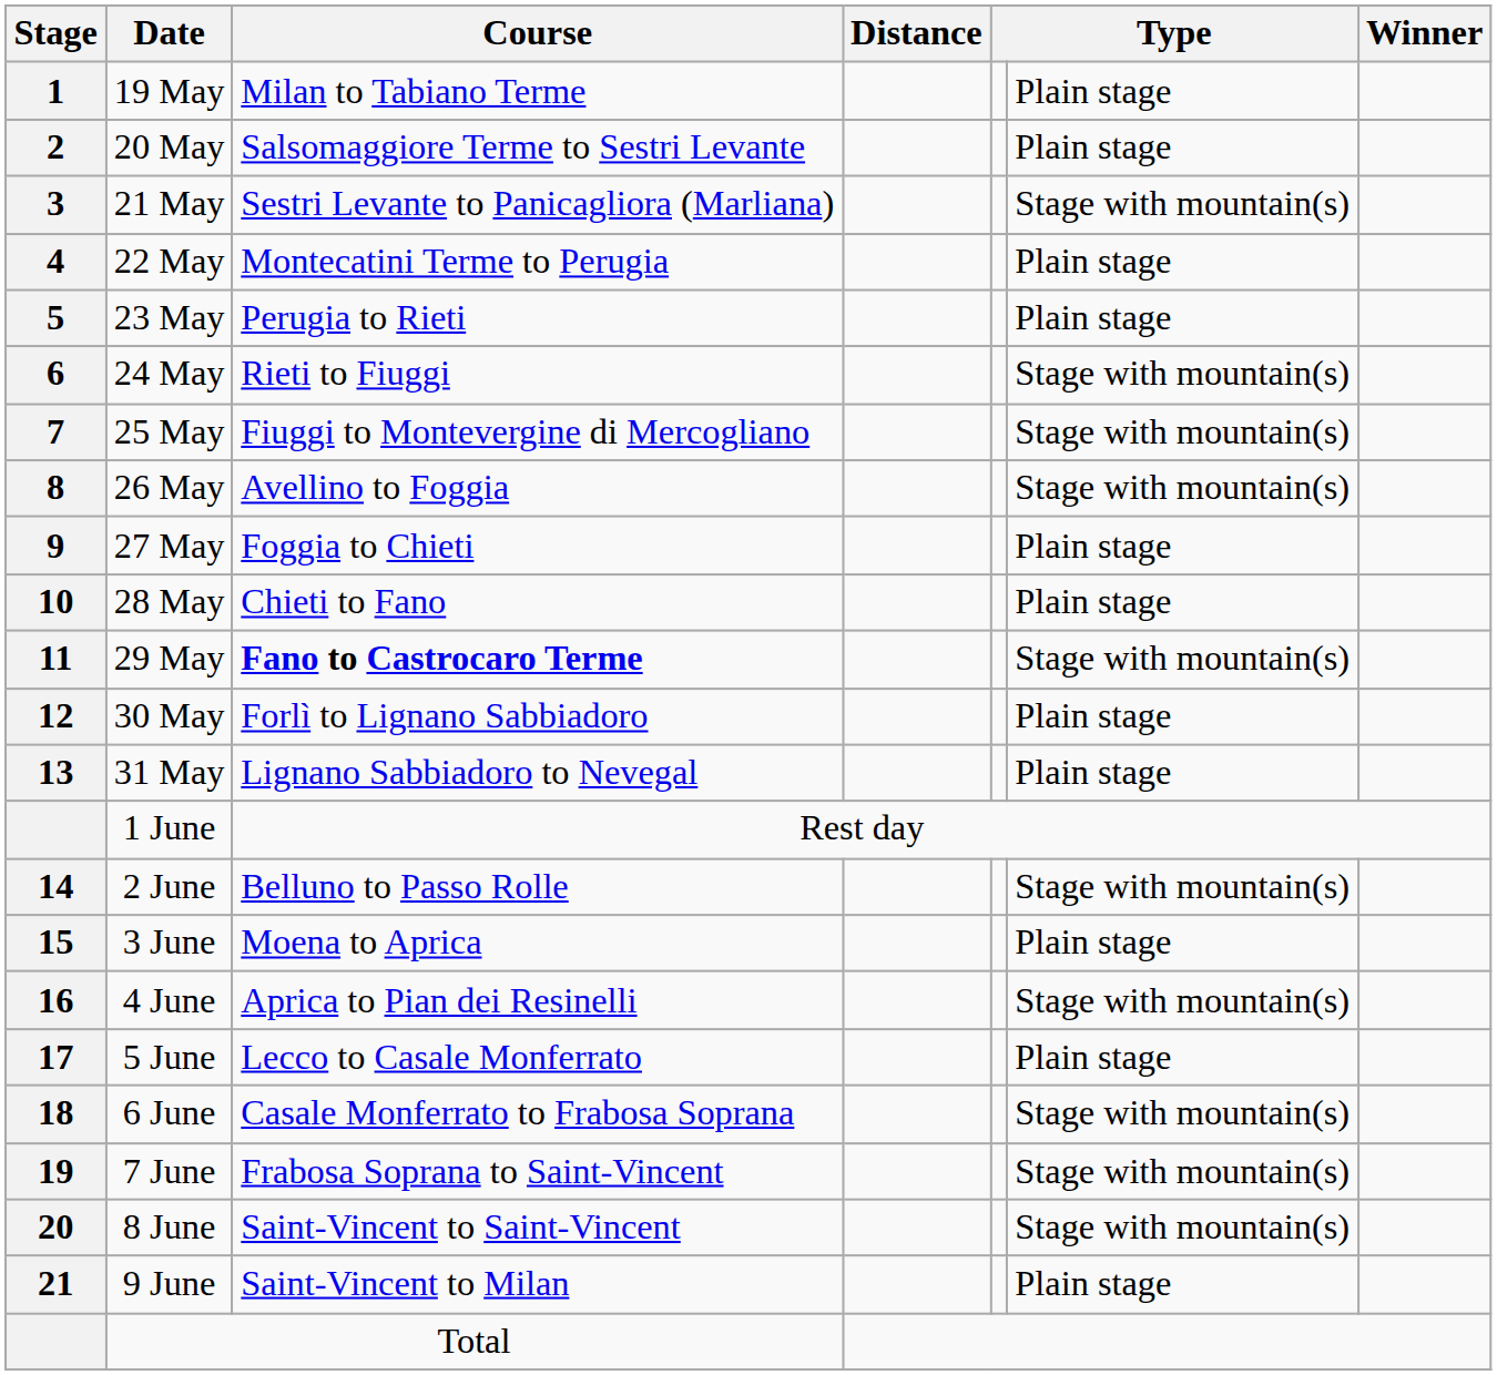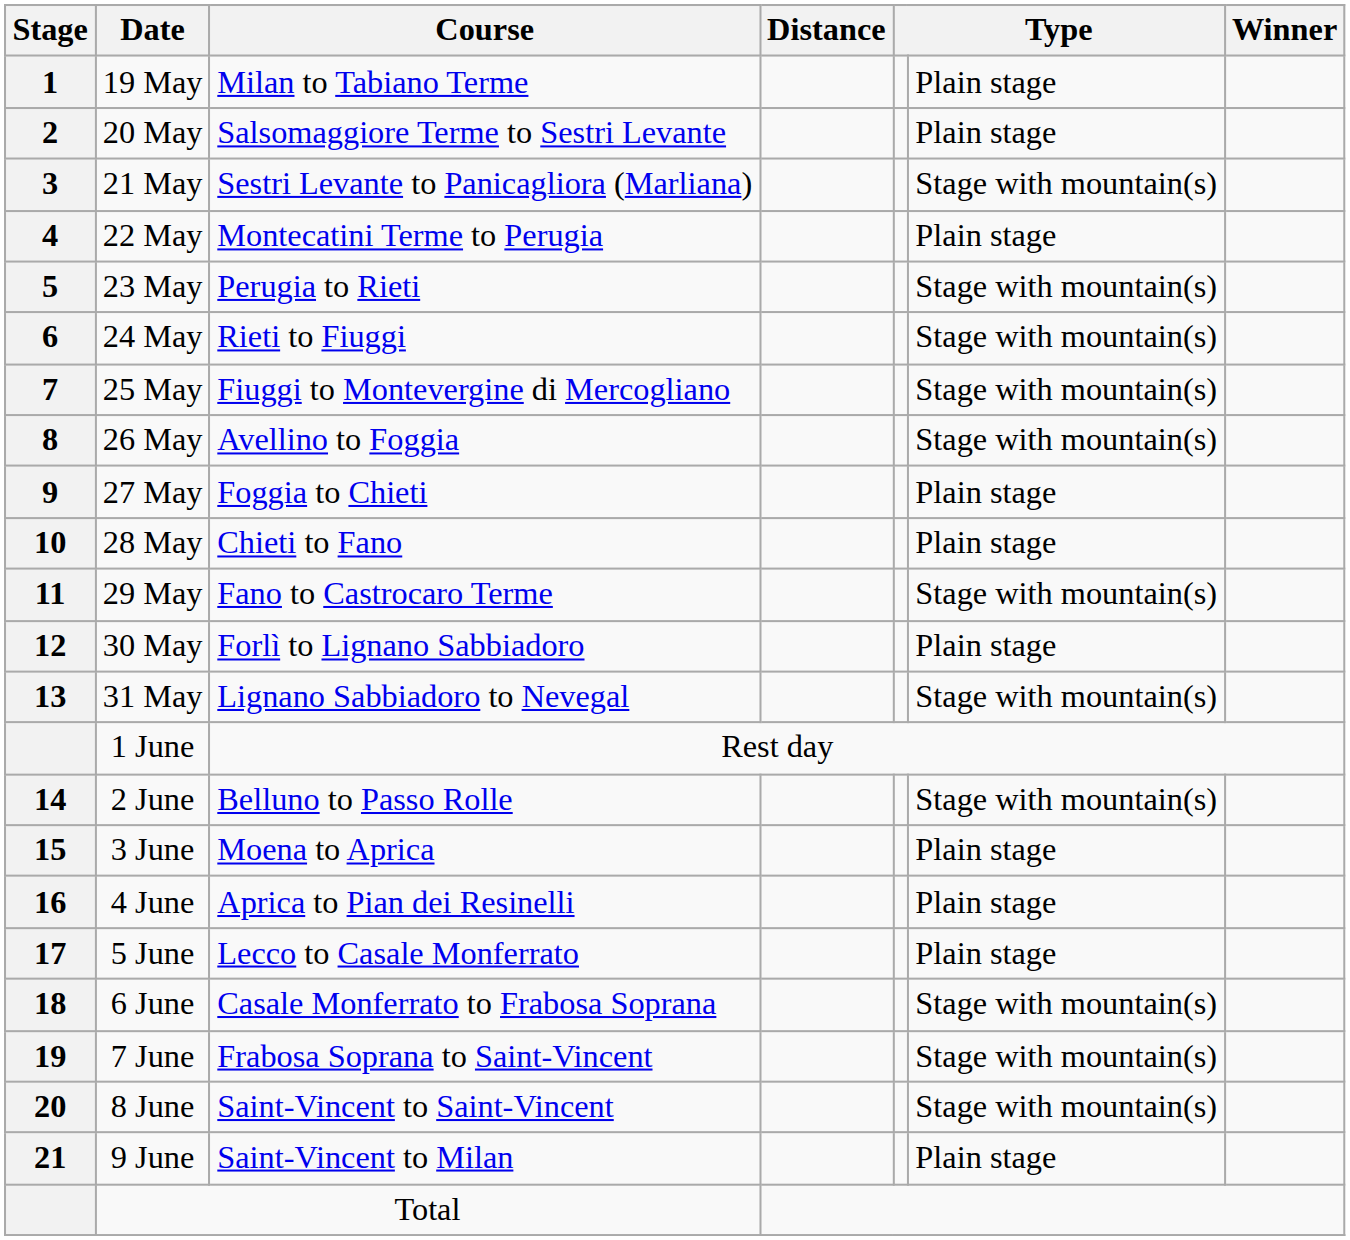23 May | column 6: Plain stage -> Stage with mountain(s)
29 May | Course: bold -> normal
31 May | column 6: Plain stage -> Stage with mountain(s)
4 June | column 6: Stage with mountain(s) -> Plain stage
